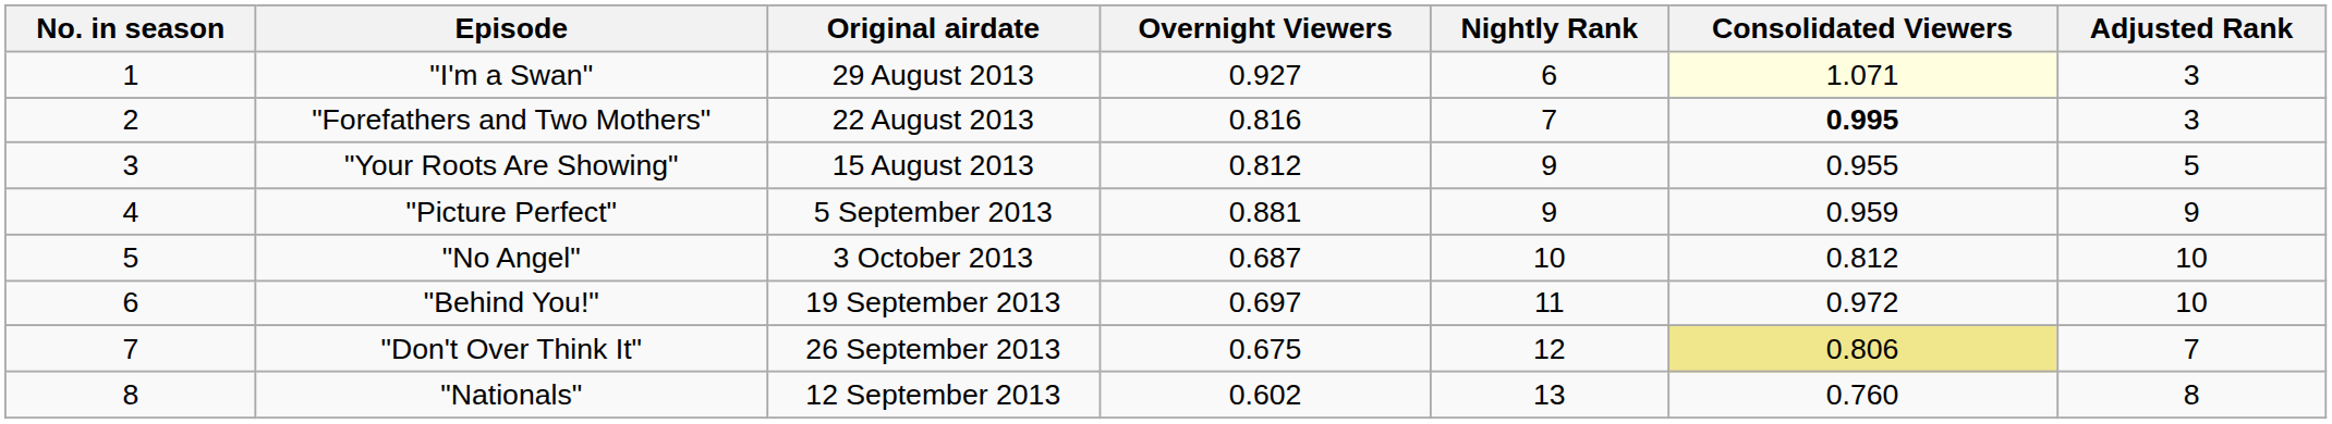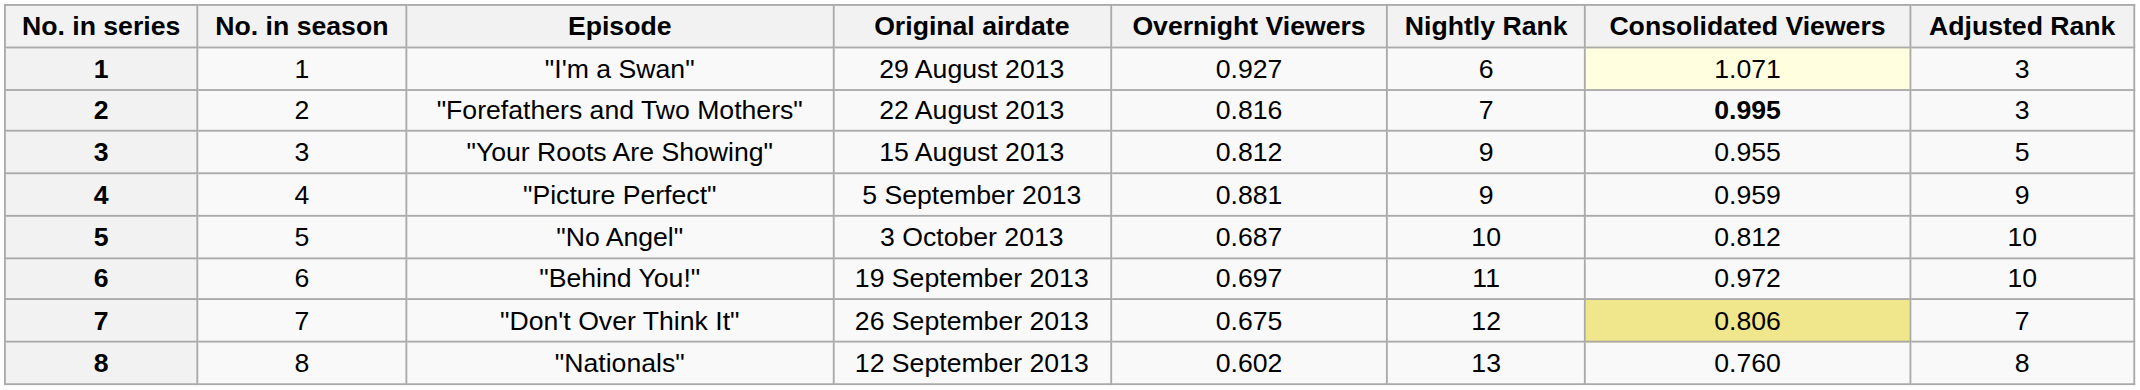+ column: No. in series | 1 | 2 | 3 | 4 | 5 | 6 | 7 | 8
